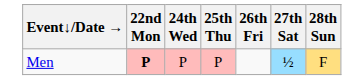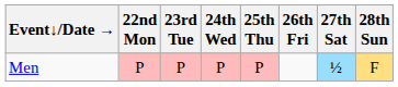+ column: 23rd Tue | P
Men | 22nd Mon: bold -> normal
